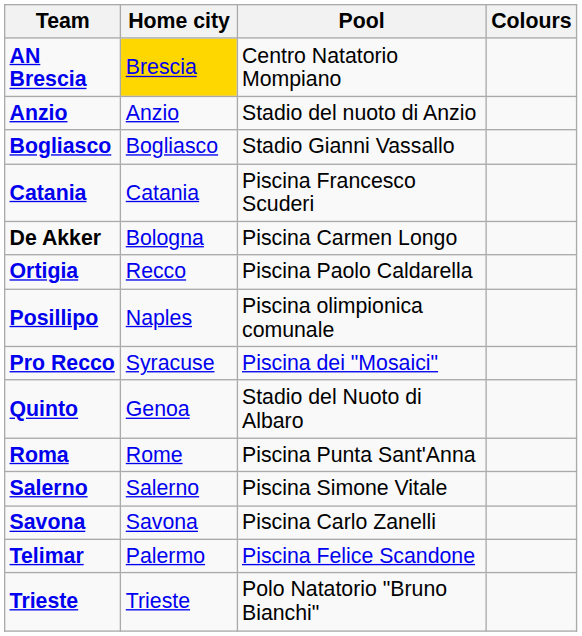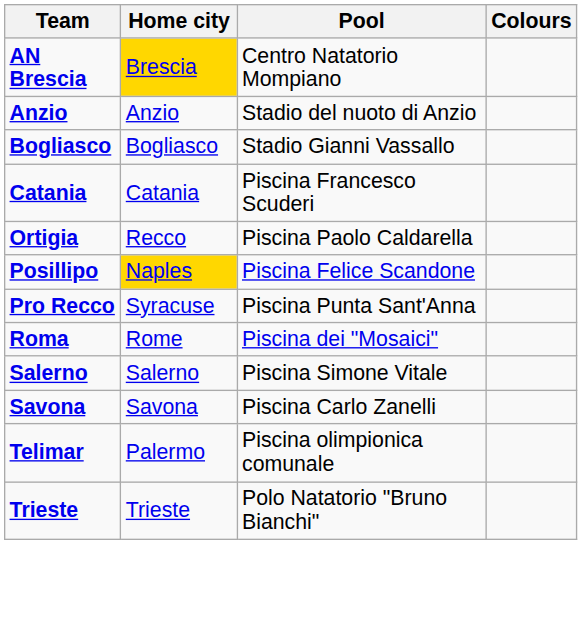- row: De Akker | Bologna | Piscina Carmen Longo
Posillipo | Home city: no background -> gold background
Posillipo | Pool: Piscina olimpionica comunale -> Piscina Felice Scandone
Pro Recco | Pool: Piscina dei "Mosaici" -> Piscina Punta Sant'Anna
- row: Quinto | Genoa | Stadio del Nuoto di Albaro
Roma | Pool: Piscina Punta Sant'Anna -> Piscina dei "Mosaici"
Telimar | Pool: Piscina Felice Scandone -> Piscina olimpionica comunale
